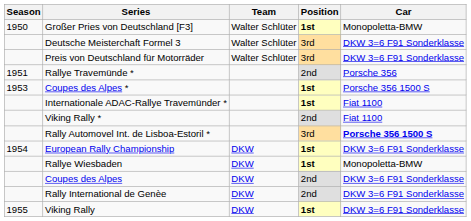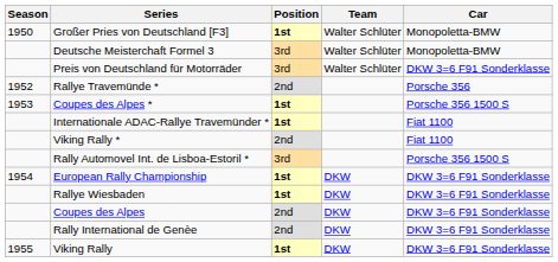columns swapped: Position <-> Team
Deutsche Meisterchaft Formel 3 | Car: DKW 3=6 F91 Sonderklasse -> Monopoletta-BMW
Rallye Travemünde * | Season: 1951 -> 1952
Rally Automovel Int. de Lisboa-Estoril * | Car: bold -> normal
Rallye Wiesbaden | Car: Monopoletta-BMW -> DKW 3=6 F91 Sonderklasse
